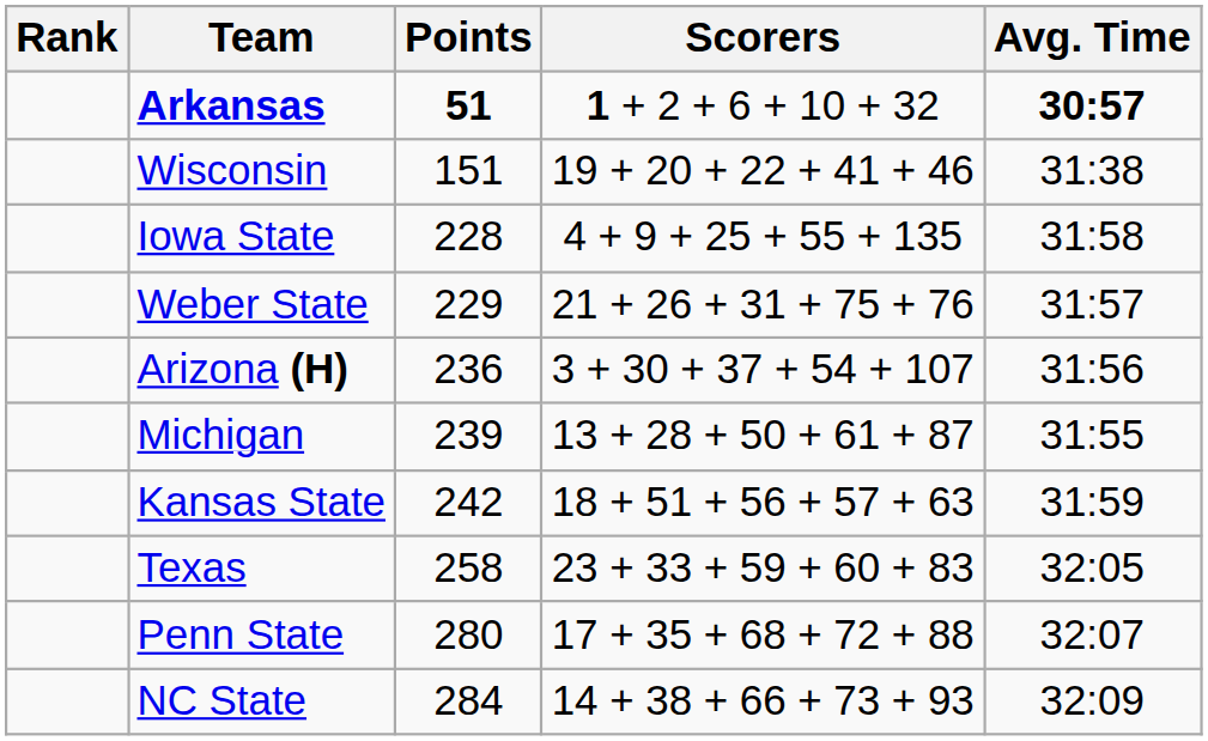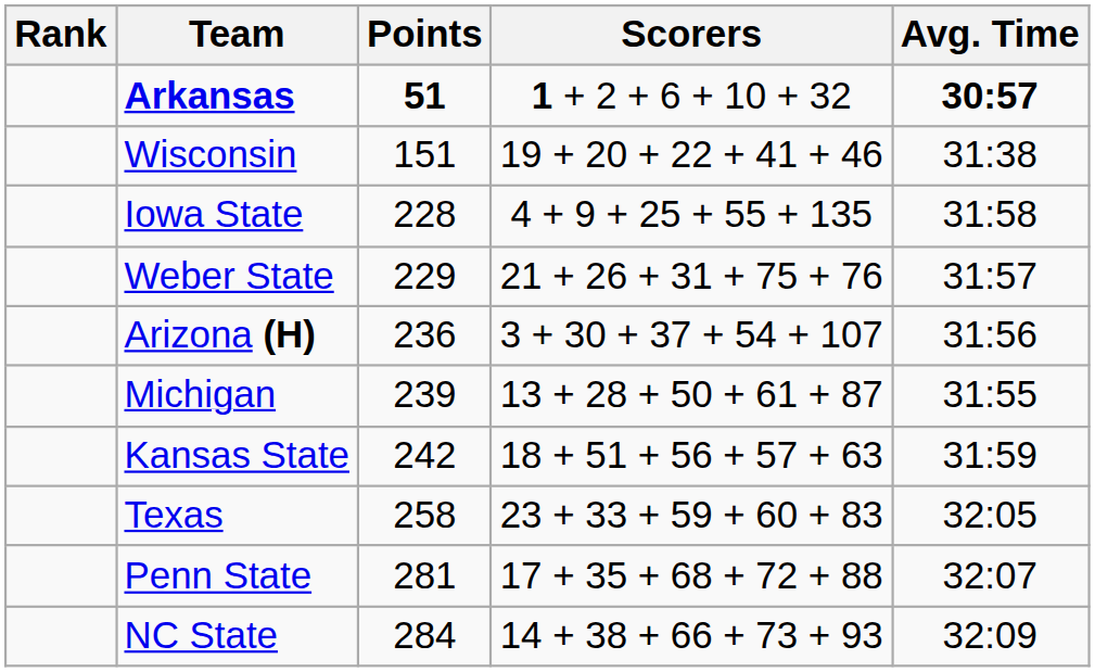Penn State | Points: 280 -> 281
